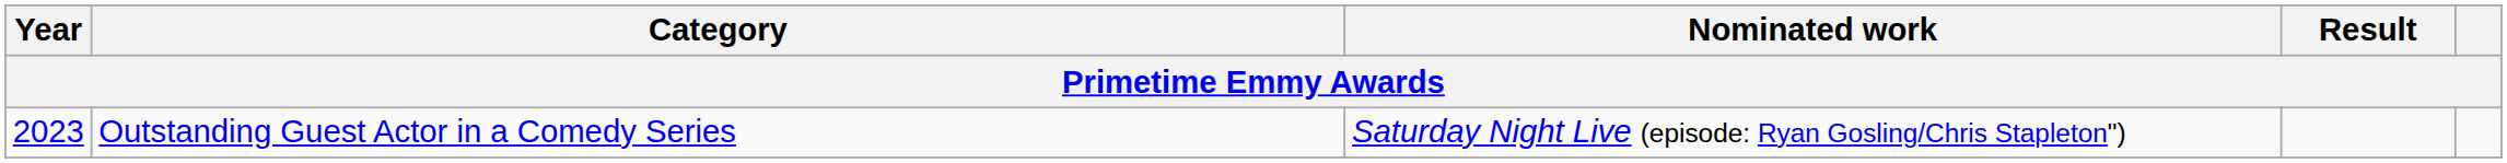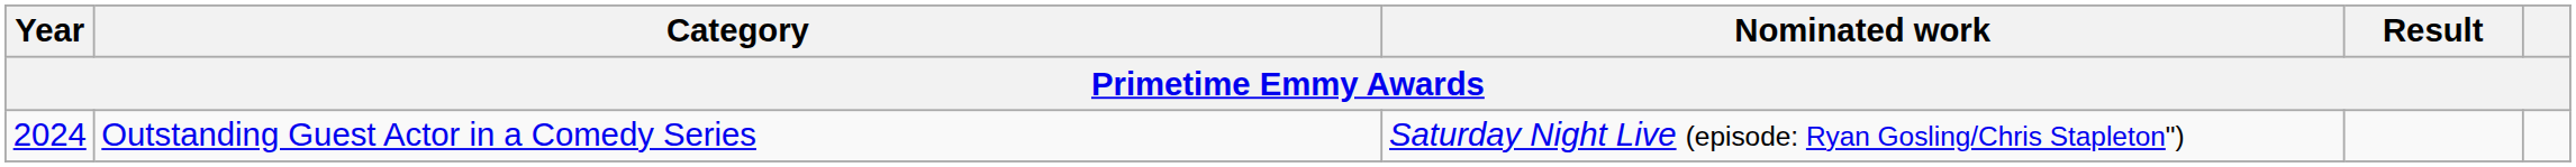Outstanding Guest Actor in a Comedy Series | Year: 2023 -> 2024
